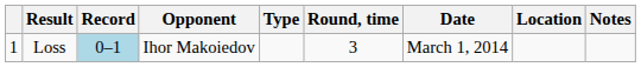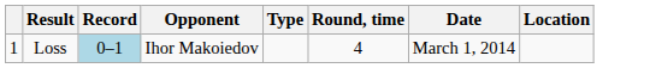- column: Notes
Loss | Round, time: 3 -> 4
